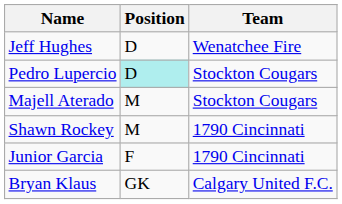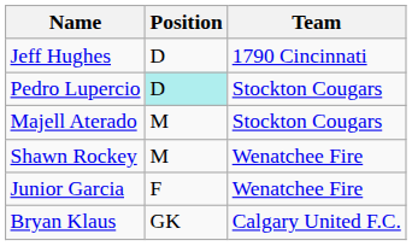Jeff Hughes | Team: Wenatchee Fire -> 1790 Cincinnati
Shawn Rockey | Team: 1790 Cincinnati -> Wenatchee Fire
Junior Garcia | Team: 1790 Cincinnati -> Wenatchee Fire
